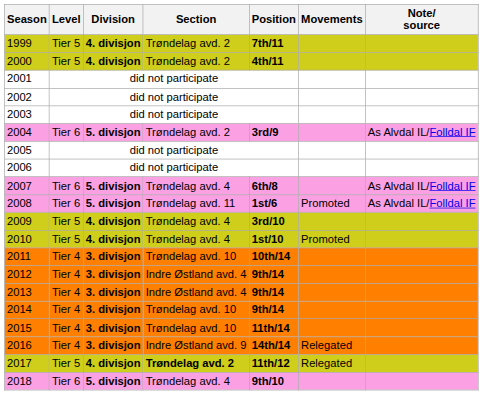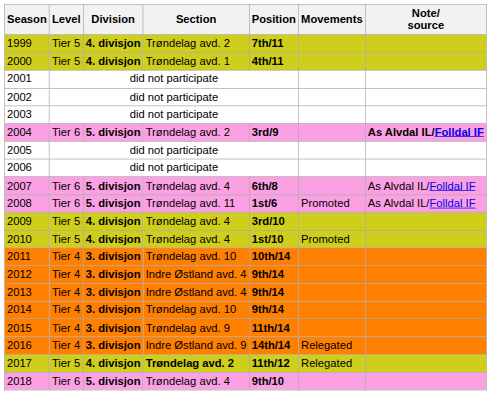2000 | Section: Trøndelag avd. 2 -> Trøndelag avd. 1
2004 | Note/ source: normal -> bold
2015 | Section: Trøndelag avd. 10 -> Trøndelag avd. 9
